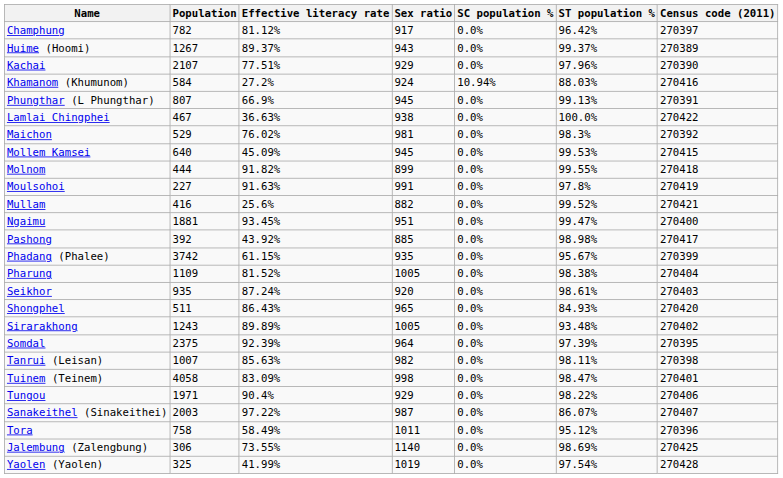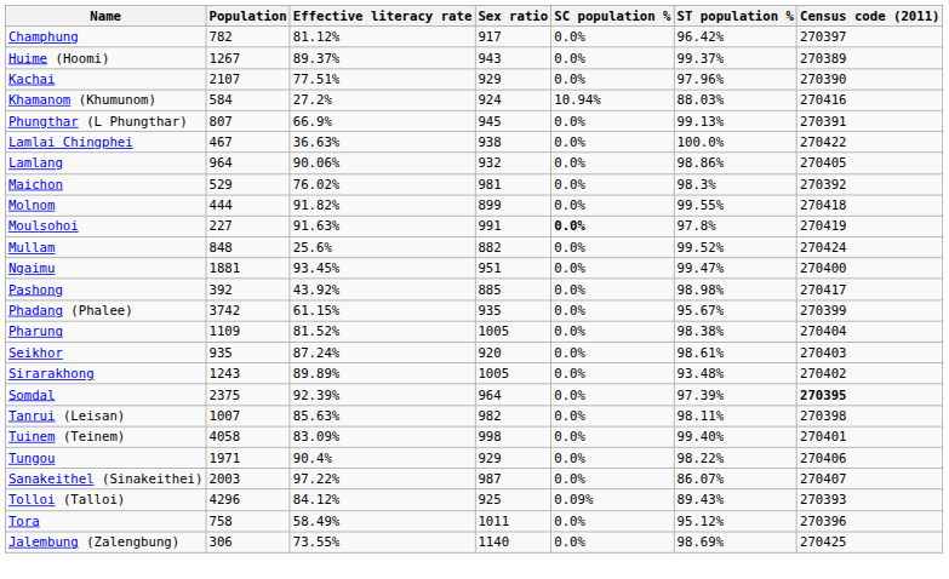+ row: Lamlang | 964 | 90.06% | 932 | 0.0% | 98.86% | 270405
- row: Mollem Kamsei | 640 | 45.09% | 945 | 0.0% | 99.53% | 270415
Moulsohoi | SC population %: normal -> bold
Mullam | Population: 416 -> 848
Mullam | Census code (2011): 270421 -> 270424
- row: Shongphel | 511 | 86.43% | 965 | 0.0% | 84.93% | 270420
Somdal | Census code (2011): normal -> bold
Tuinem (Teinem) | ST population %: 98.47% -> 99.40%
+ row: Tolloi (Talloi) | 4296 | 84.12% | 925 | 0.09% | 89.43% | 270393
- row: Yaolen (Yaolen) | 325 | 41.99% | 1019 | 0.0% | 97.54% | 270428
